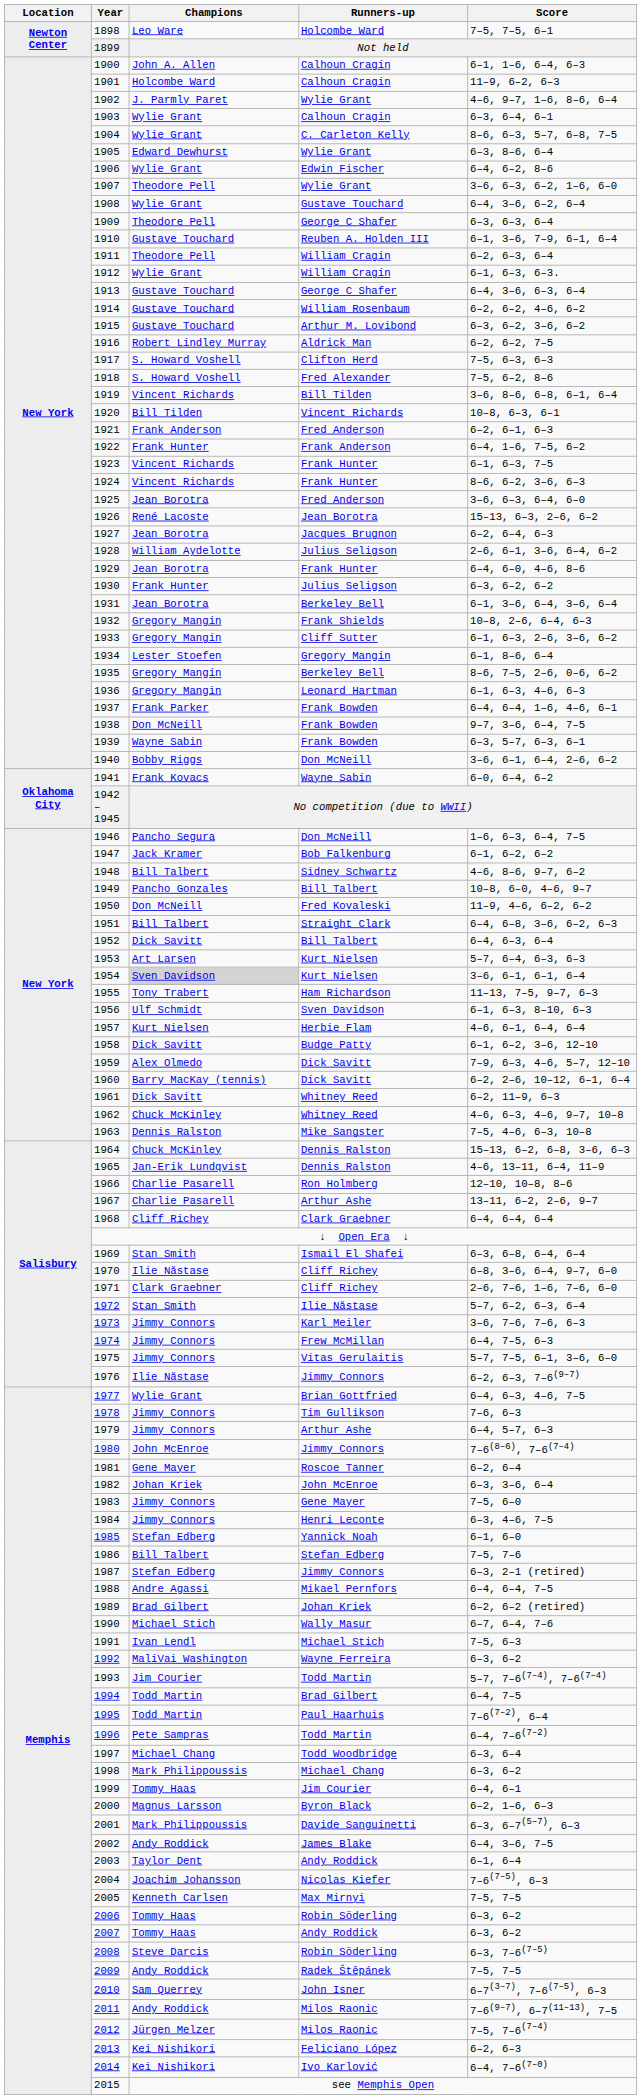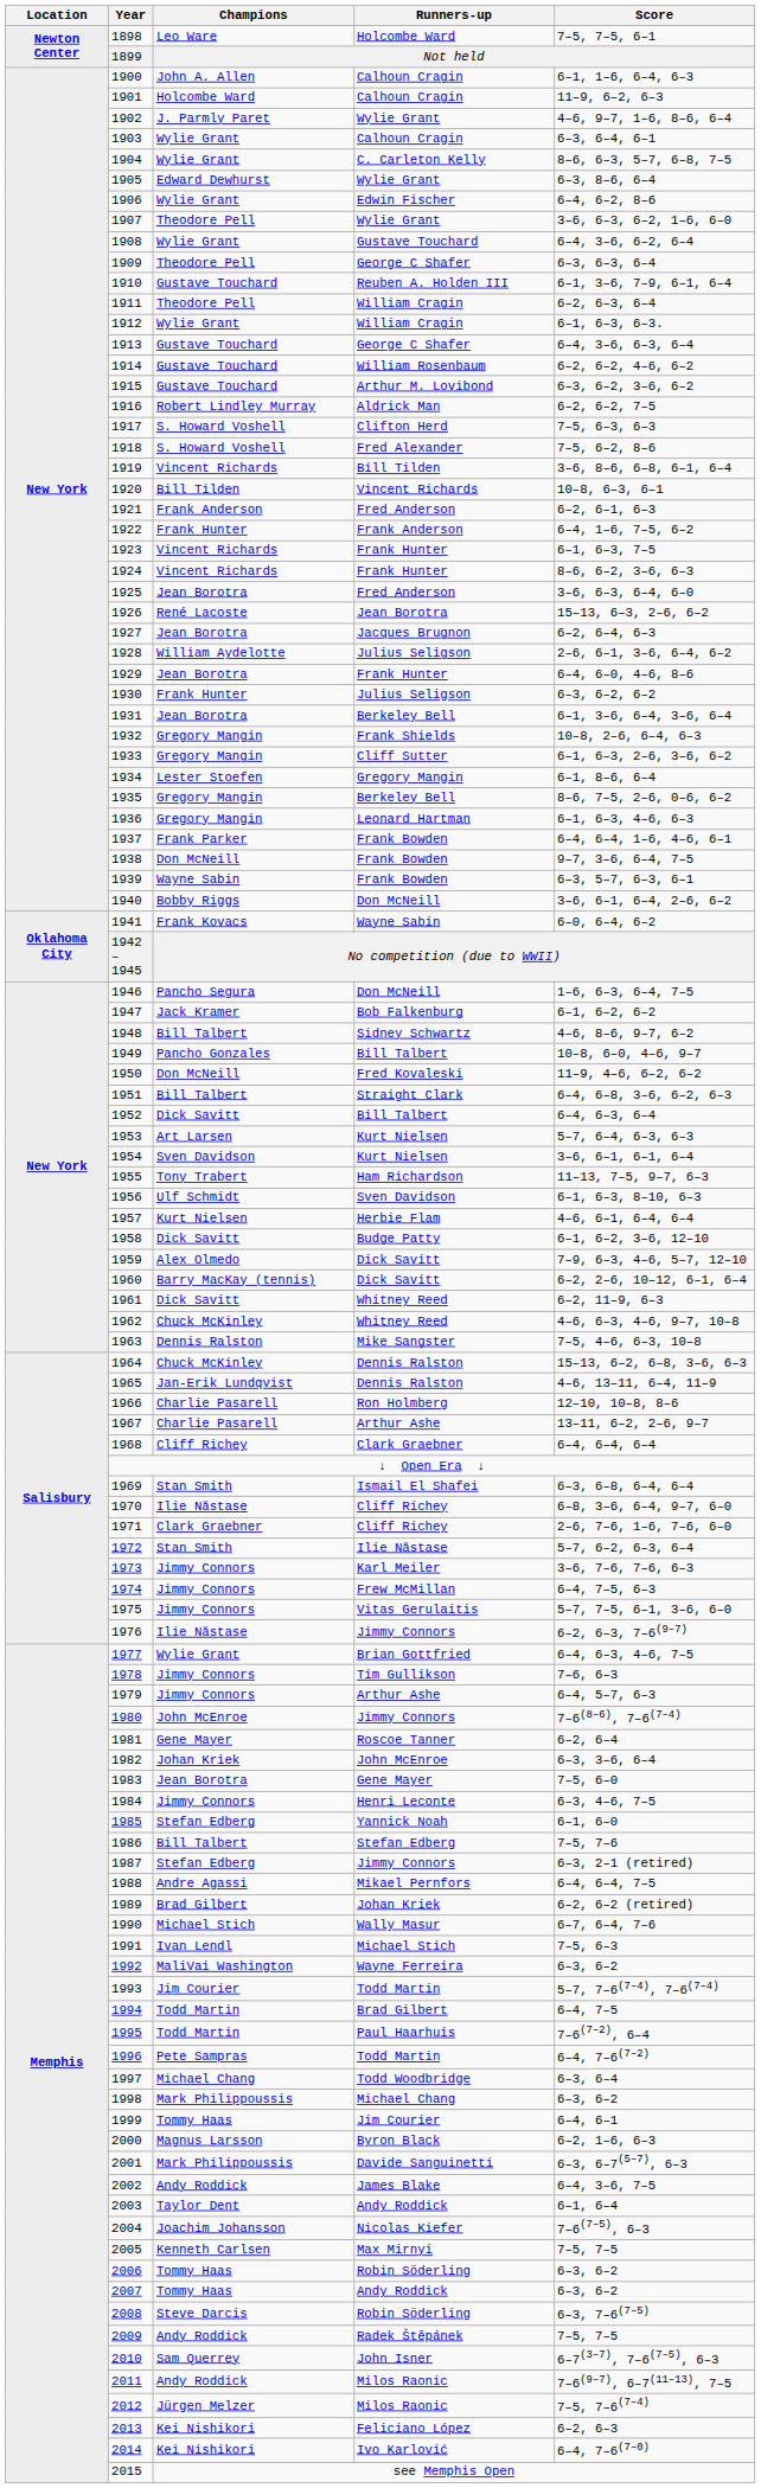1954 | Champions: lightgrey background -> no background
1983 | Champions: Jimmy Connors -> Jean Borotra
